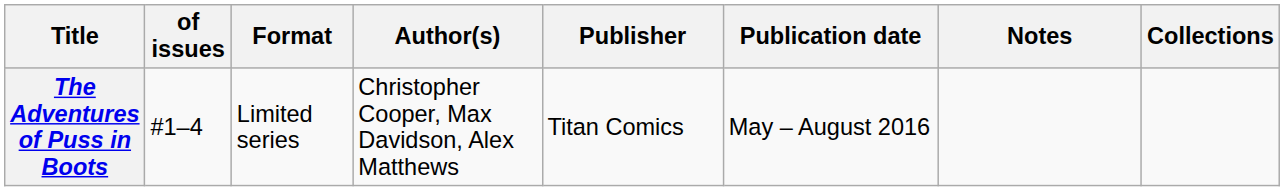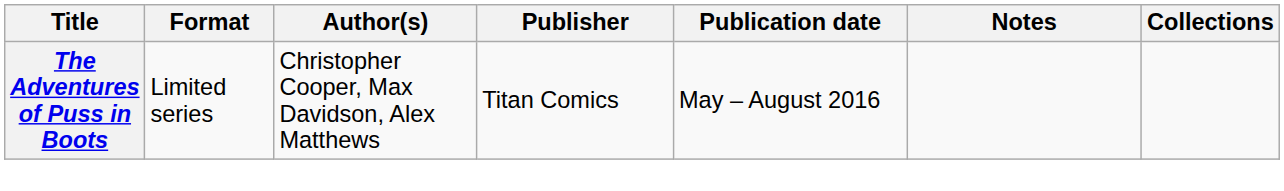- column: of issues | #1–4
